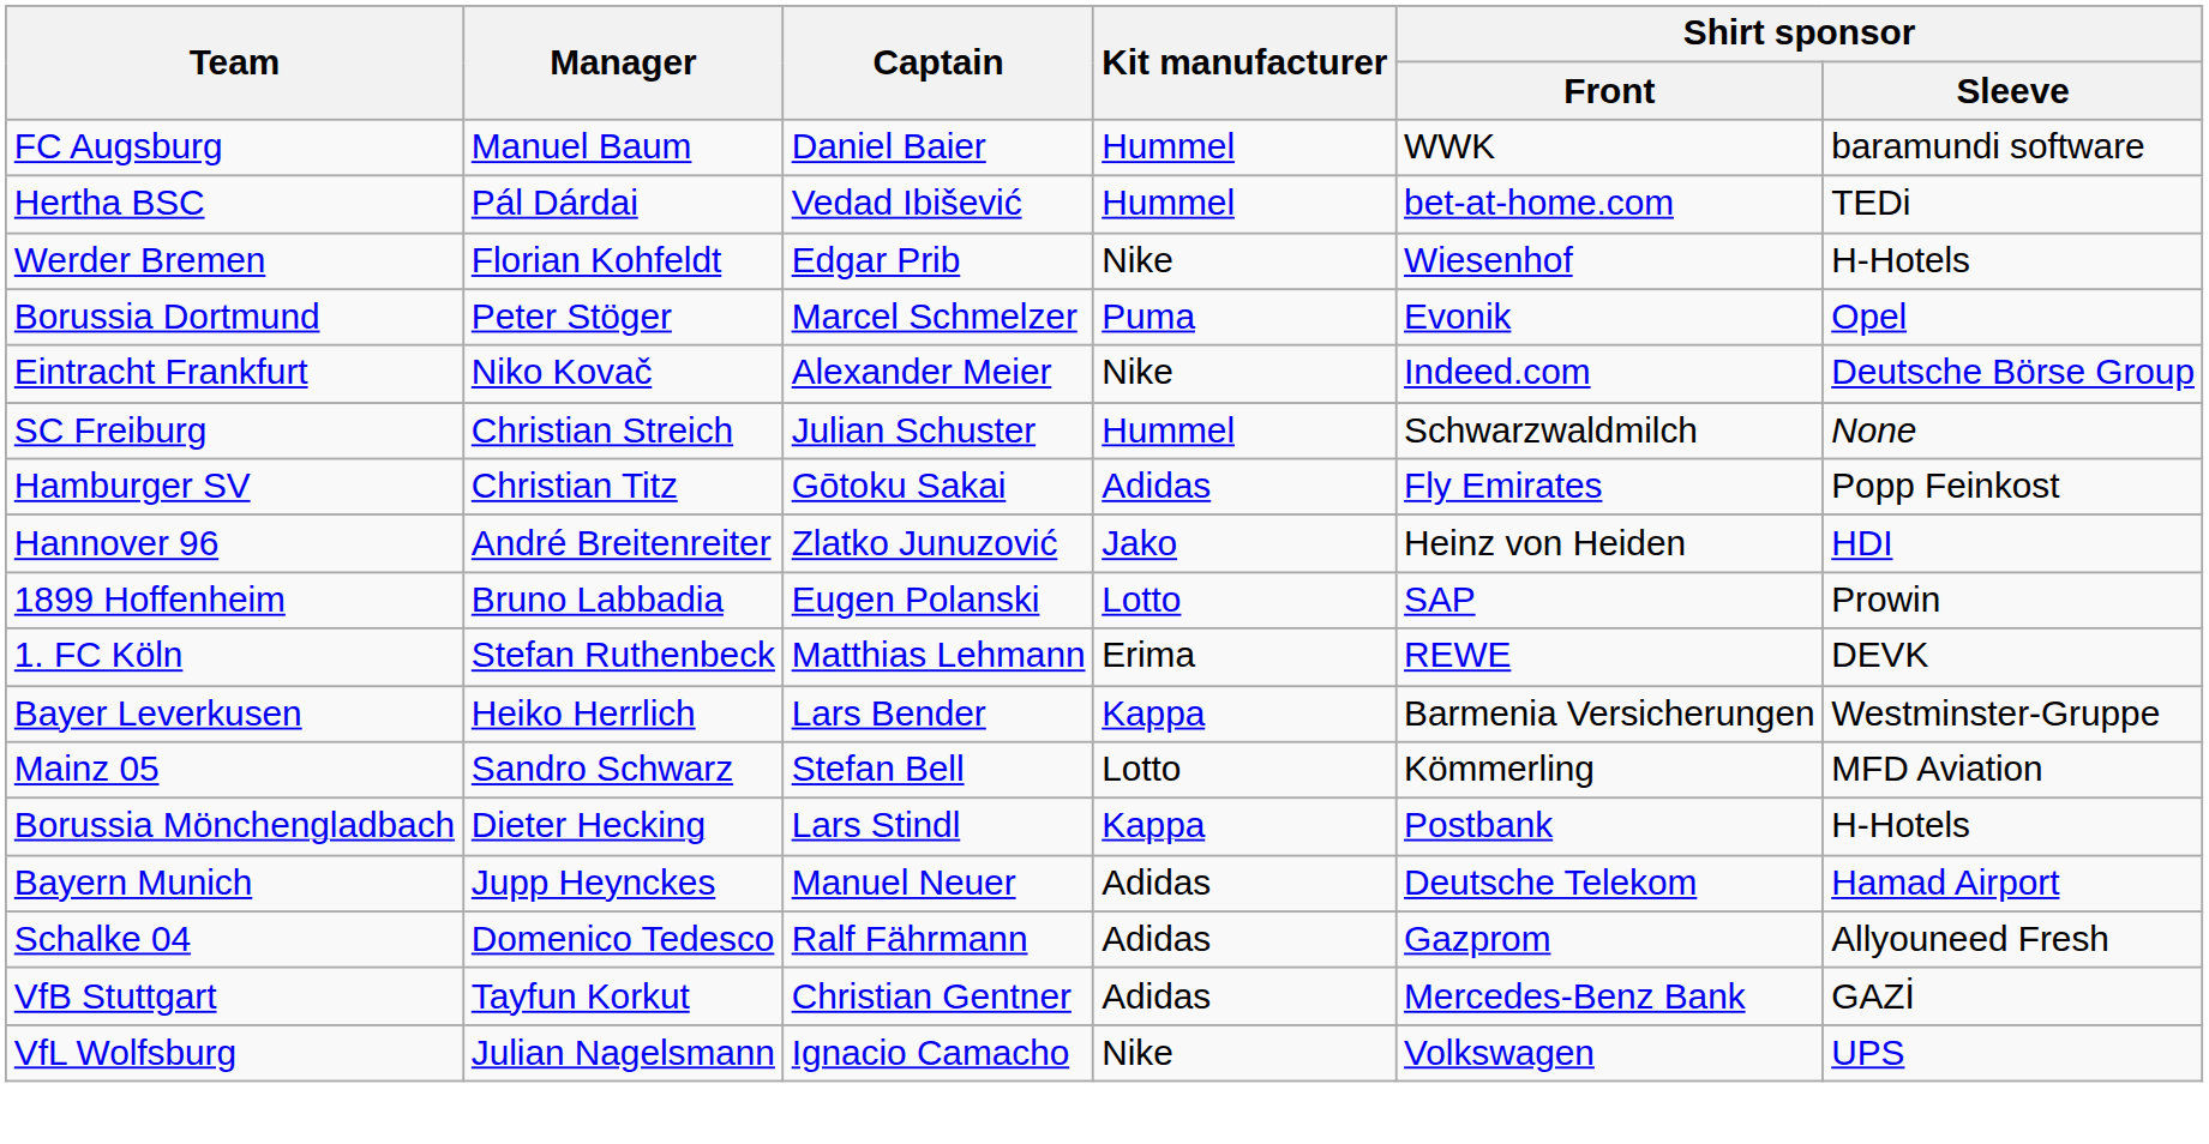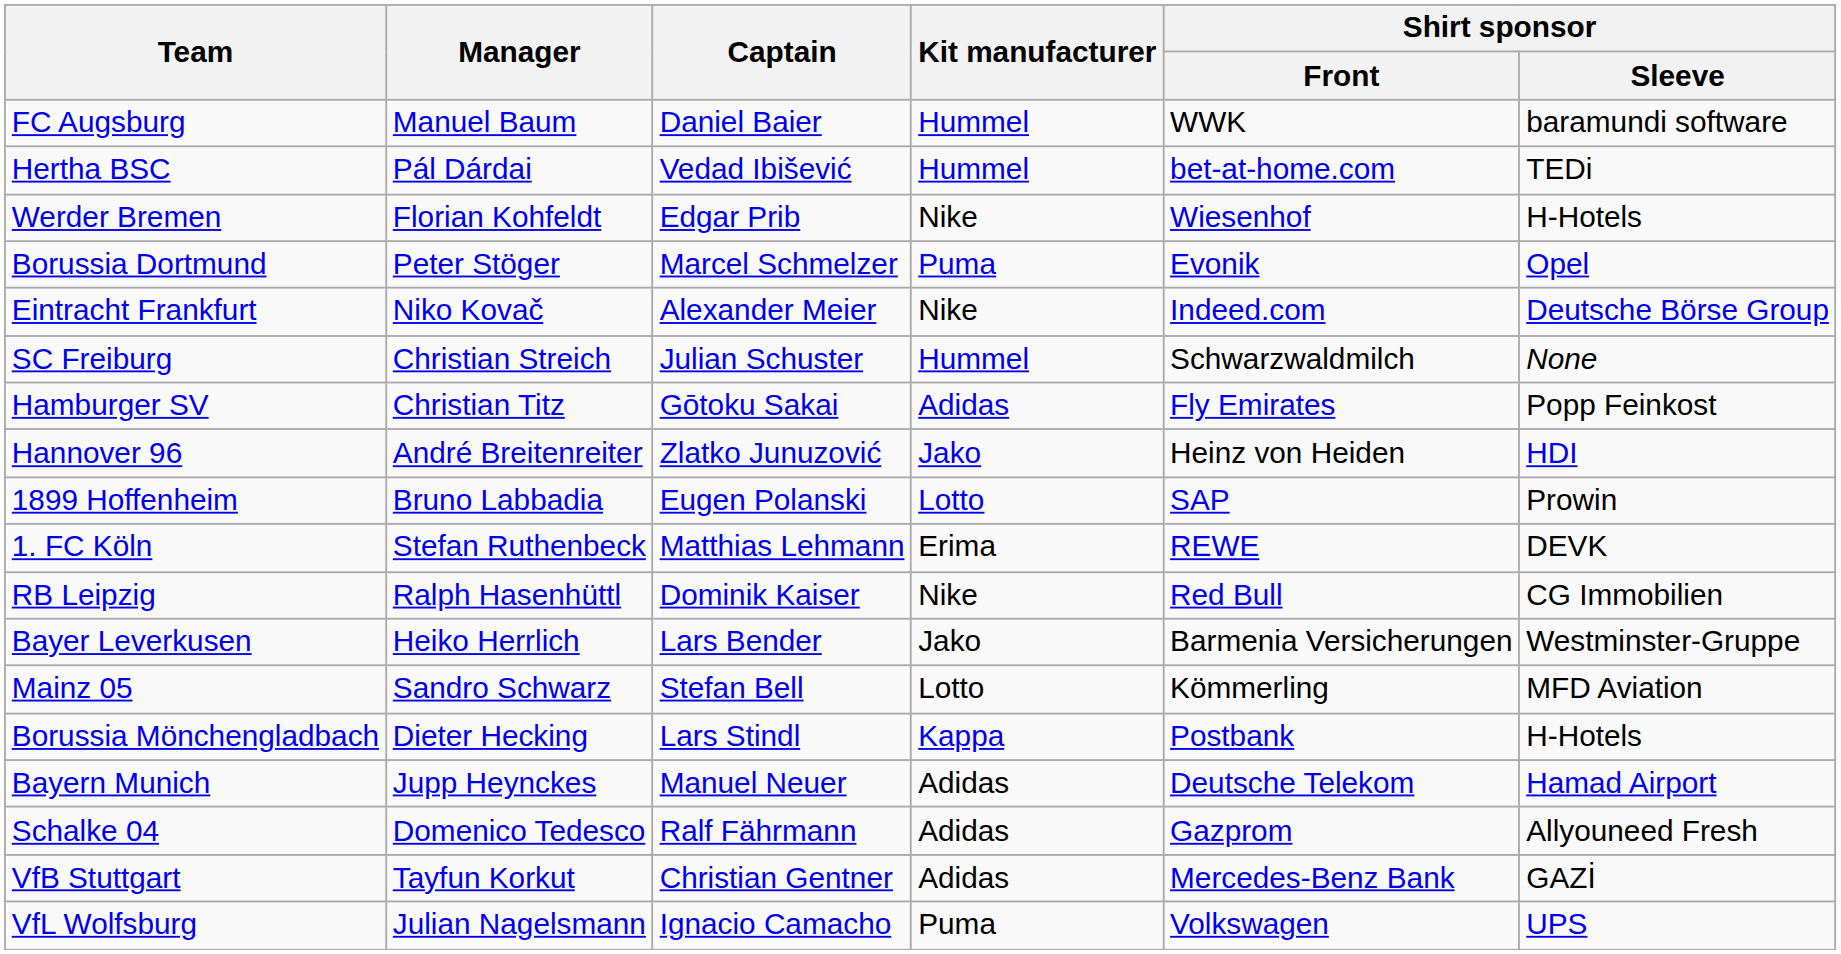+ row: RB Leipzig | Ralph Hasenhüttl | Dominik Kaiser | Nike | Red Bull | CG Immobilien
Bayer Leverkusen | Kit manufacturer: Kappa -> Jako
VfL Wolfsburg | Kit manufacturer: Nike -> Puma
